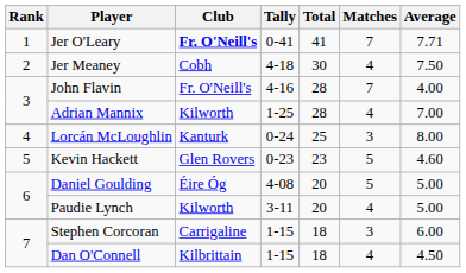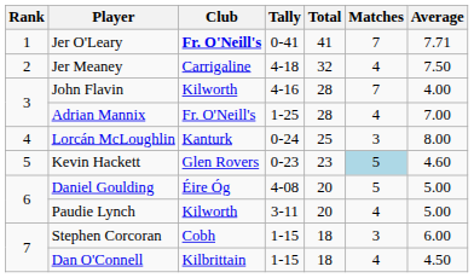Jer Meaney | Club: Cobh -> Carrigaline
Jer Meaney | Total: 30 -> 32
John Flavin | Club: Fr. O'Neill's -> Kilworth
Adrian Mannix | Club: Kilworth -> Fr. O'Neill's
Kevin Hackett | Matches: no background -> lightblue background
Stephen Corcoran | Club: Carrigaline -> Cobh
